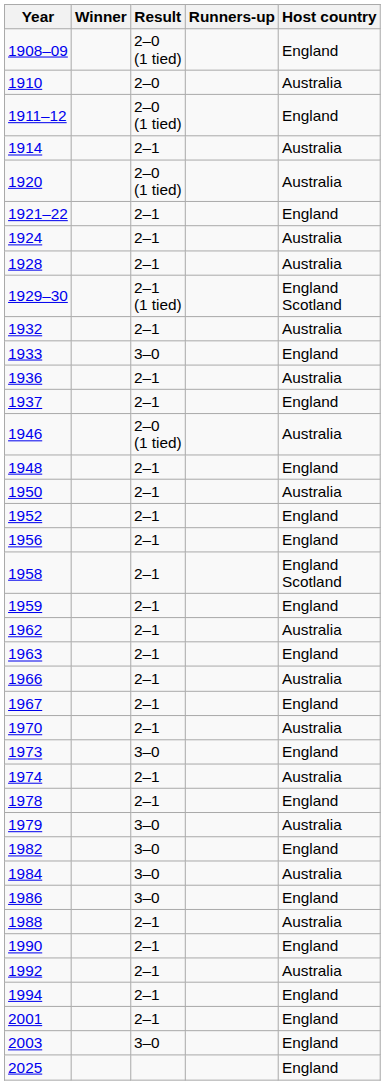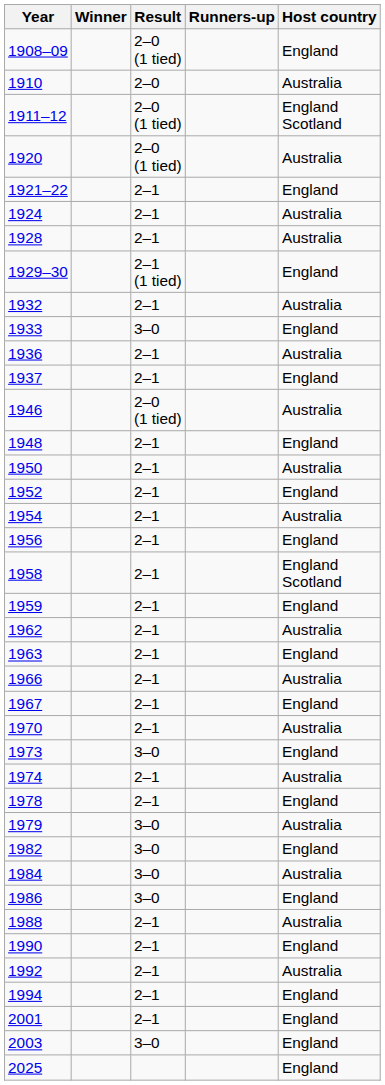1911–12 | Host country: England -> England Scotland
- row: 1914 | 2–1 | Australia
1929–30 | Host country: England Scotland -> England
+ row: 1954 | 2–1 | Australia
